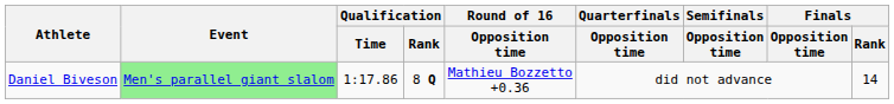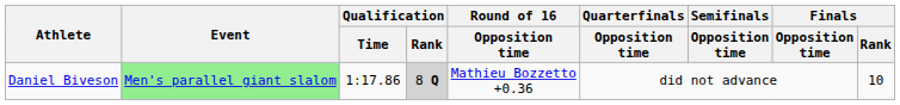Daniel Biveson | Qualification / Rank: no background -> lightgrey background
Daniel Biveson | Finals / Rank: 14 -> 10
